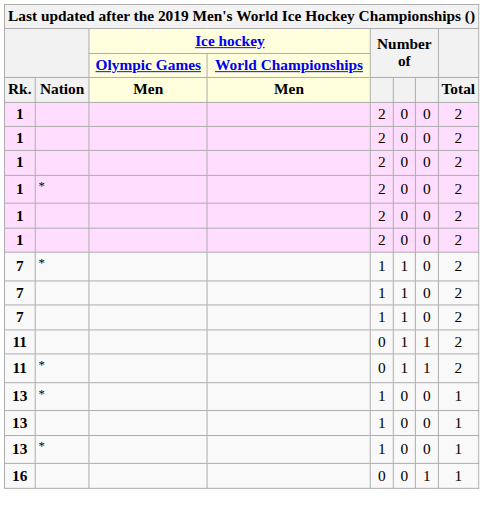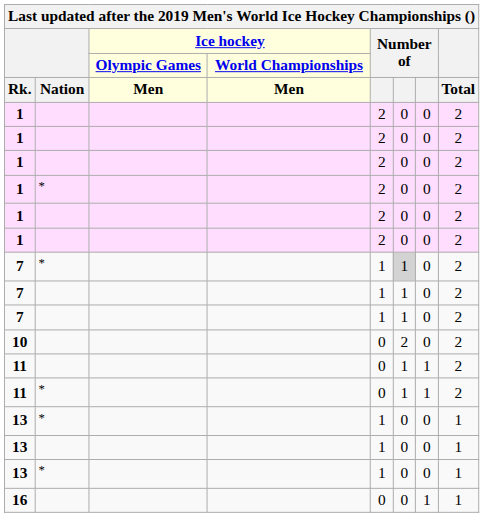7 / * | column 6: no background -> lightgrey background
+ row: 10 | 0 | 2 | 0 | 2
